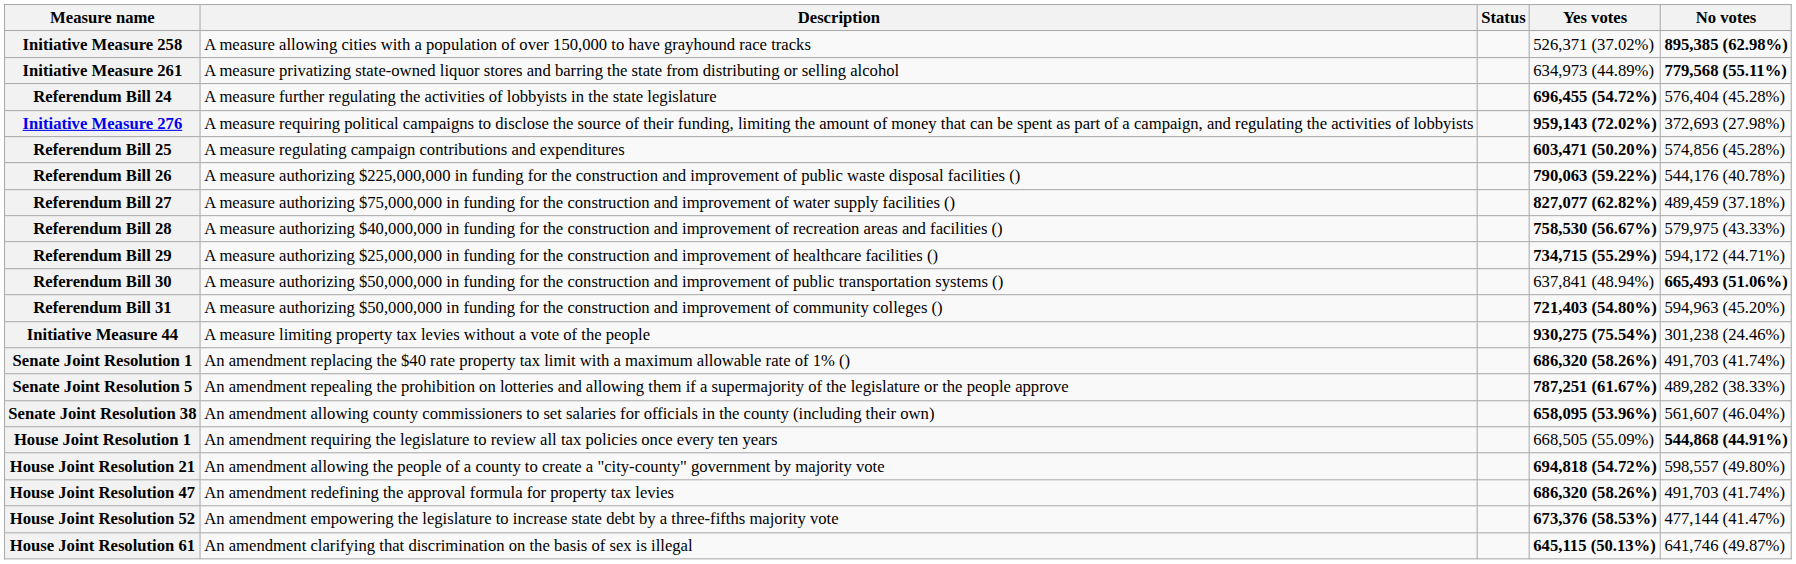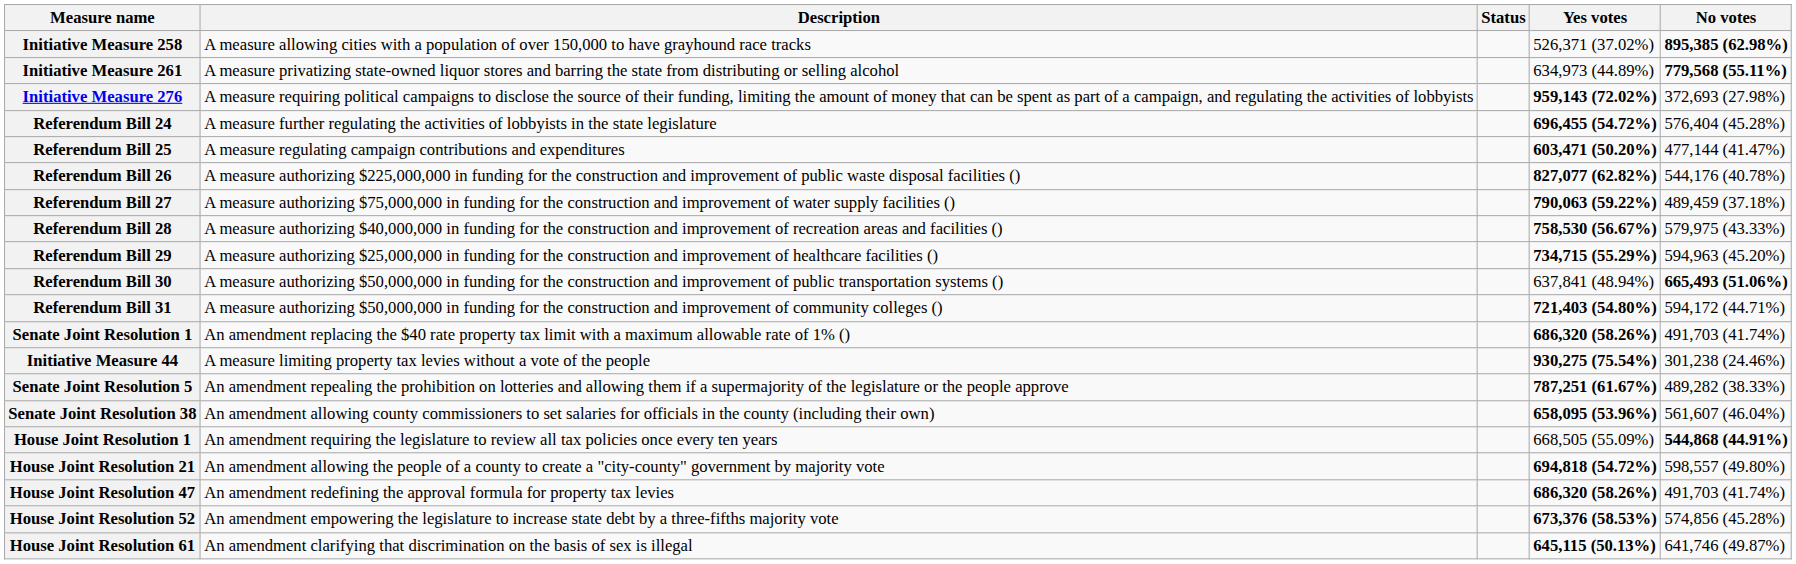rows swapped: Initiative Measure 276 <-> Referendum Bill 24
Referendum Bill 25 | No votes: 574,856 (45.28%) -> 477,144 (41.47%)
Referendum Bill 26 | Yes votes: 790,063 (59.22%) -> 827,077 (62.82%)
Referendum Bill 27 | Yes votes: 827,077 (62.82%) -> 790,063 (59.22%)
Referendum Bill 29 | No votes: 594,172 (44.71%) -> 594,963 (45.20%)
Referendum Bill 31 | No votes: 594,963 (45.20%) -> 594,172 (44.71%)
rows swapped: Initiative Measure 44 <-> Senate Joint Resolution 1
House Joint Resolution 52 | No votes: 477,144 (41.47%) -> 574,856 (45.28%)
